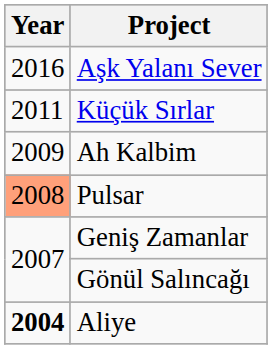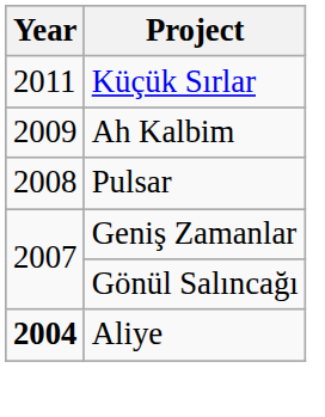- row: 2016 | Aşk Yalanı Sever
Pulsar | Year: lightsalmon background -> no background
